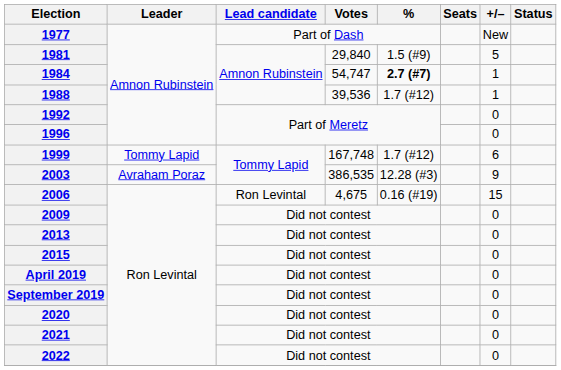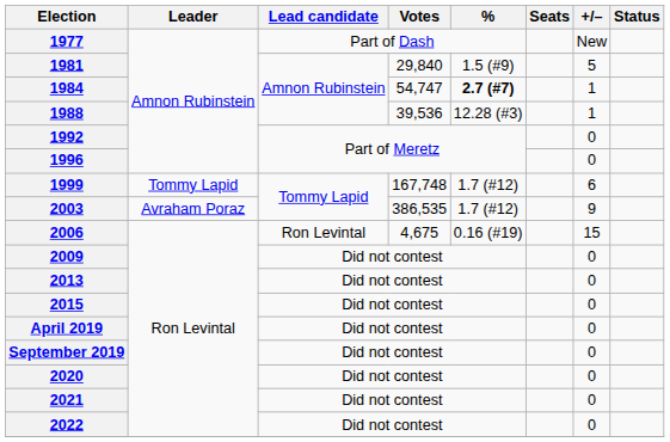1988 | %: 1.7 (#12) -> 12.28 (#3)
2003 | %: 12.28 (#3) -> 1.7 (#12)
